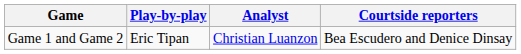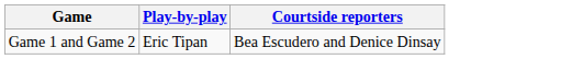- column: Analyst | Christian Luanzon
